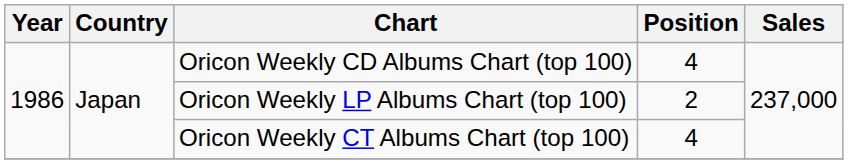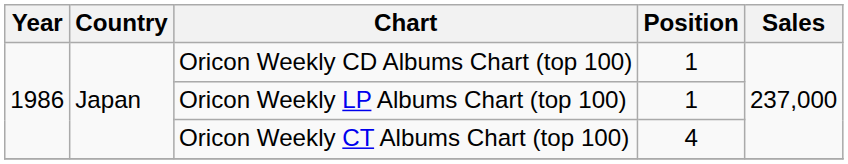Oricon Weekly CD Albums Chart (top 100) | Position: 4 -> 1
Oricon Weekly LP Albums Chart (top 100) | Position: 2 -> 1
